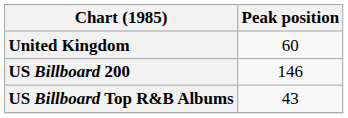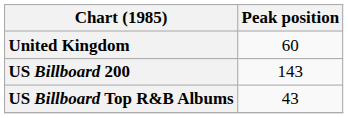US Billboard 200 | Peak position: 146 -> 143
